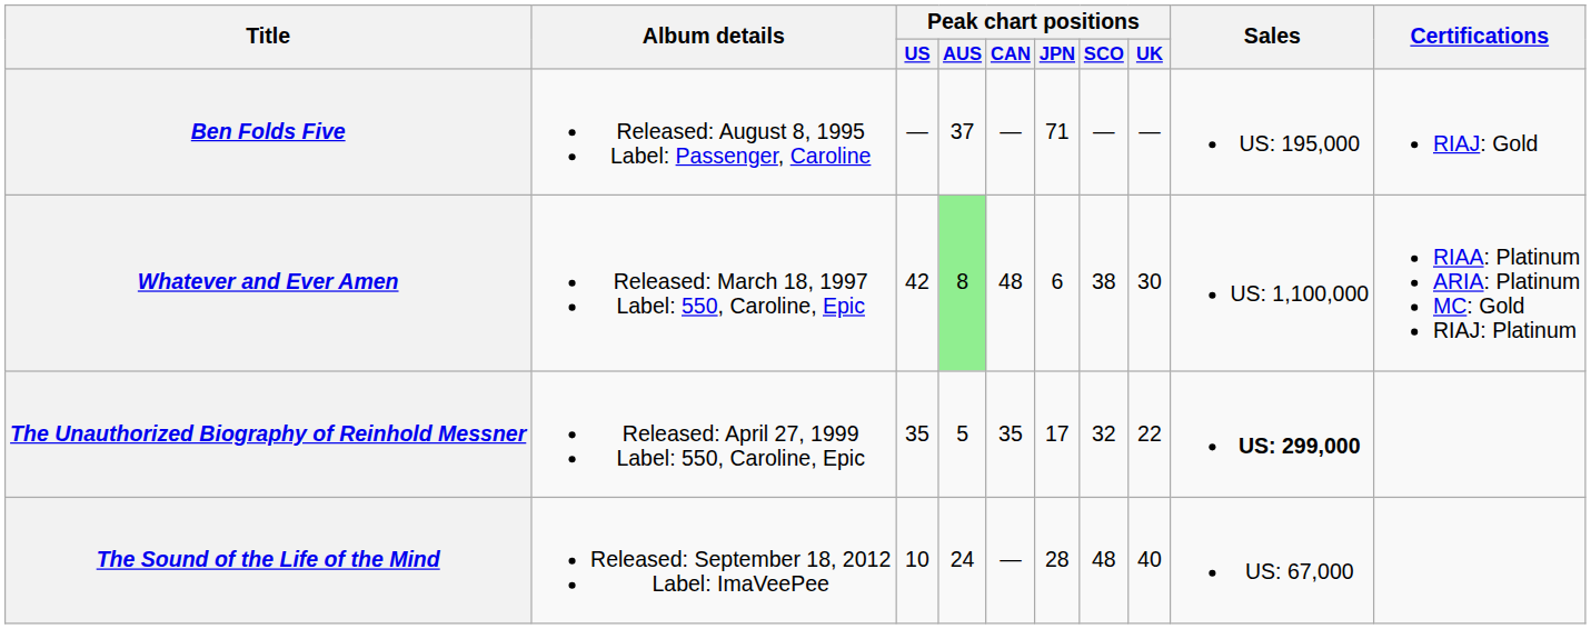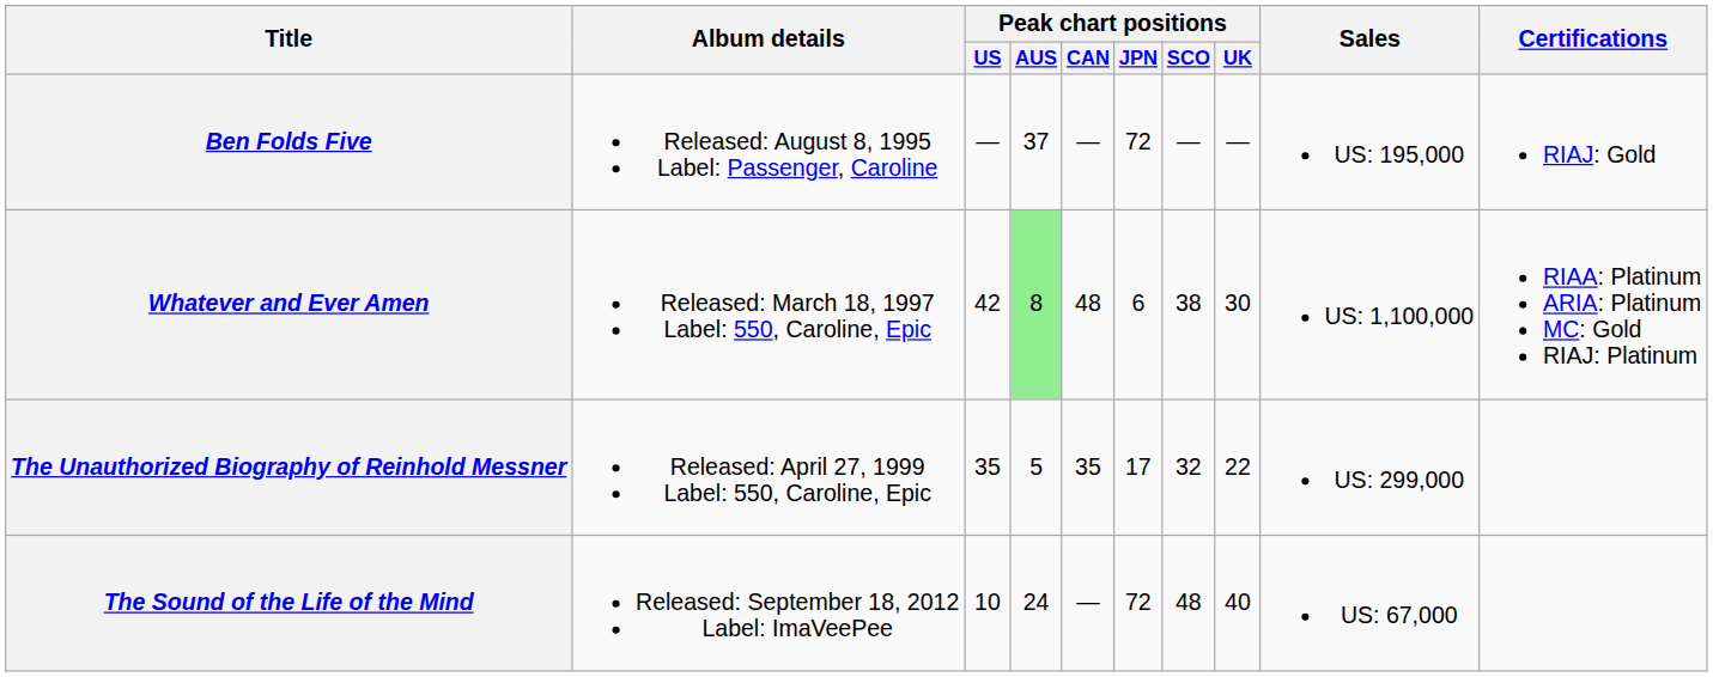Ben Folds Five | Peak chart positions / JPN: 71 -> 72
The Unauthorized Biography of Reinhold Messner | Sales: bold -> normal
The Sound of the Life of the Mind | Peak chart positions / JPN: 28 -> 72
